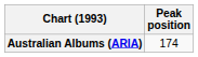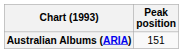Australian Albums (ARIA) | Peak position: 174 -> 151
